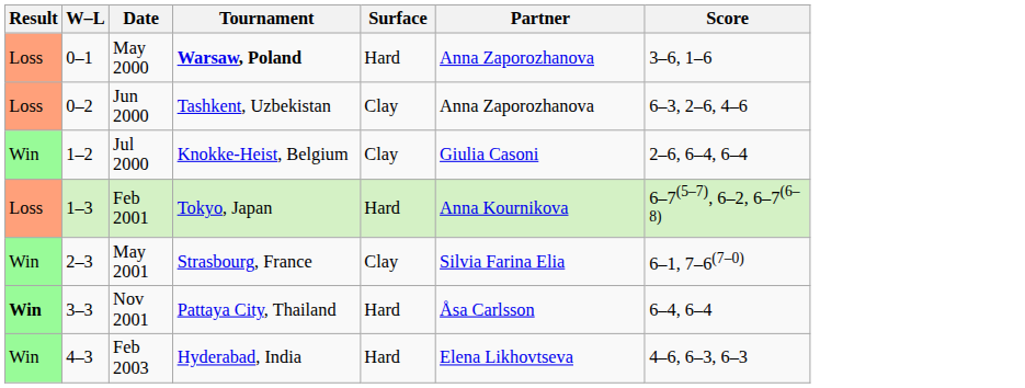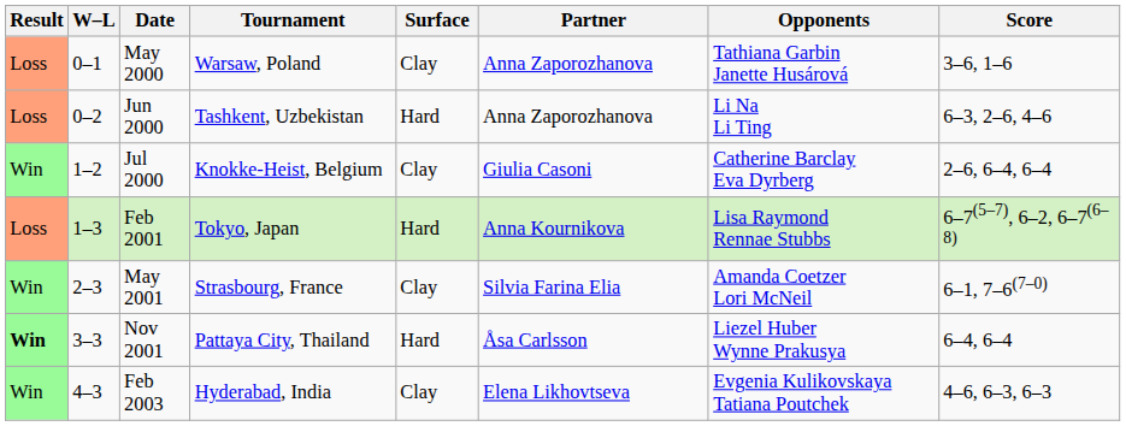+ column: Opponents | Tathiana Garbin Janette Husárová | Li Na Li Ting | Catherine Barclay Eva Dyrberg | Lisa Raymond Rennae Stubbs | Amanda Coetzer Lori McNeil | Liezel Huber Wynne Prakusya | Evgenia Kulikovskaya Tatiana Poutchek
May 2000 | Tournament: bold -> normal
May 2000 | Surface: Hard -> Clay
Jun 2000 | Surface: Clay -> Hard
Feb 2003 | Surface: Hard -> Clay
